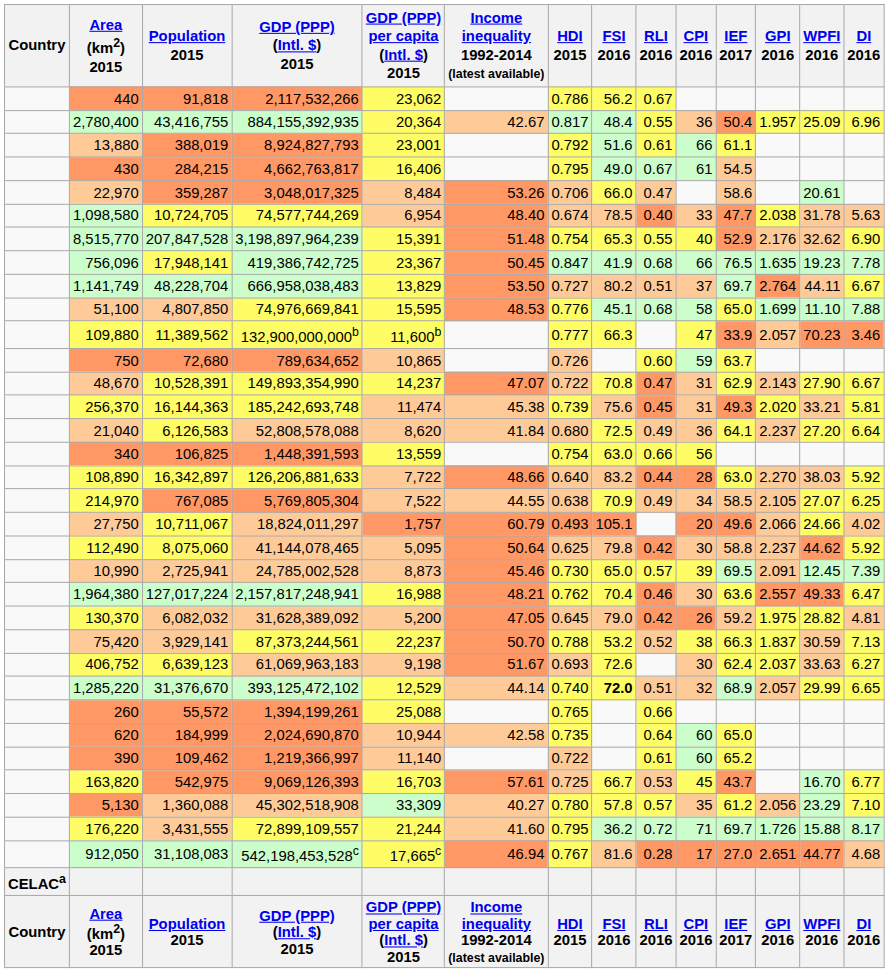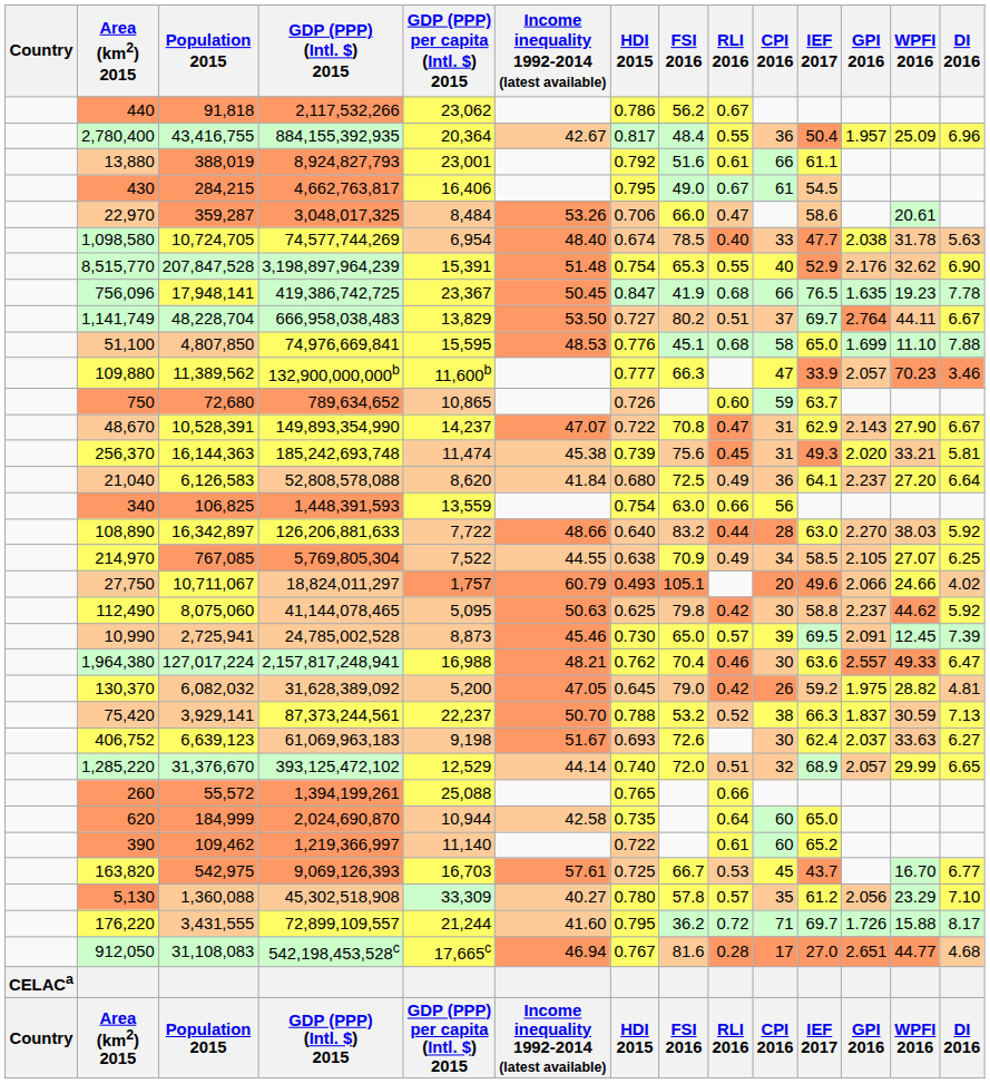112,490 | Income inequality 1992-2014 (latest available): 50.64 -> 50.63
1,285,220 | FSI 2016: bold -> normal
